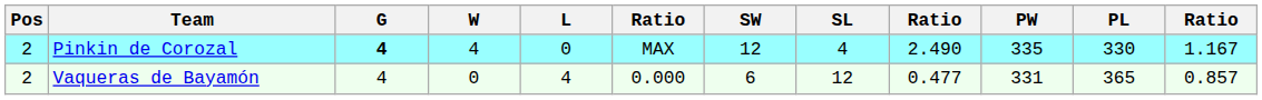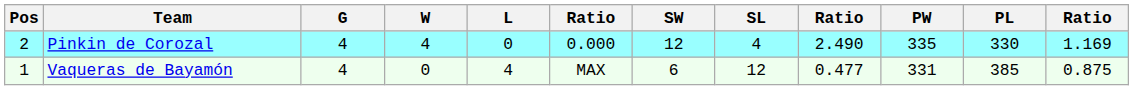Pinkin de Corozal | G: bold -> normal
Pinkin de Corozal | column 6: MAX -> 0.000
Pinkin de Corozal | column 12: 1.167 -> 1.169
Vaqueras de Bayamón | Pos: 2 -> 1
Vaqueras de Bayamón | column 6: 0.000 -> MAX
Vaqueras de Bayamón | PL: 365 -> 385
Vaqueras de Bayamón | column 12: 0.857 -> 0.875
